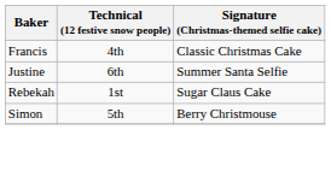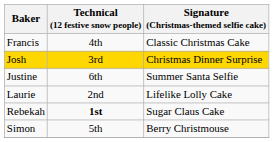+ row: Josh | 3rd | Christmas Dinner Surprise
+ row: Laurie | 2nd | Lifelike Lolly Cake
Rebekah | Technical (12 festive snow people): normal -> bold
